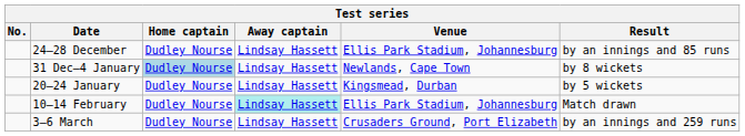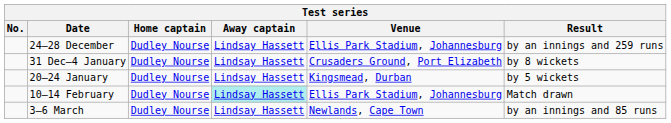24–28 December | Result: by an innings and 85 runs -> by an innings and 259 runs
31 Dec–4 January | Home captain: lightblue background -> no background
31 Dec–4 January | Venue: Newlands, Cape Town -> Crusaders Ground, Port Elizabeth
3–6 March | Venue: Crusaders Ground, Port Elizabeth -> Newlands, Cape Town
3–6 March | Result: by an innings and 259 runs -> by an innings and 85 runs
